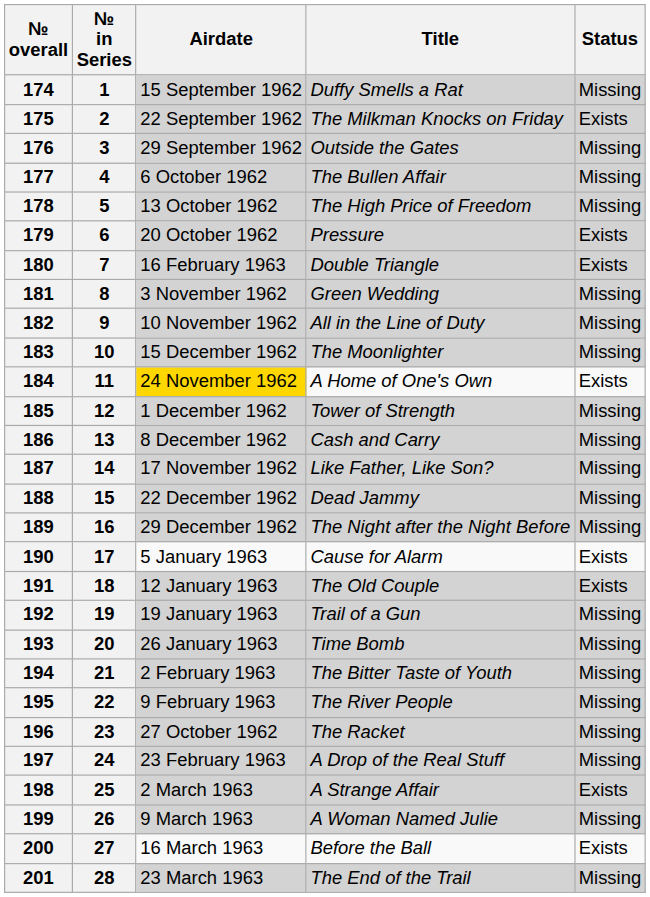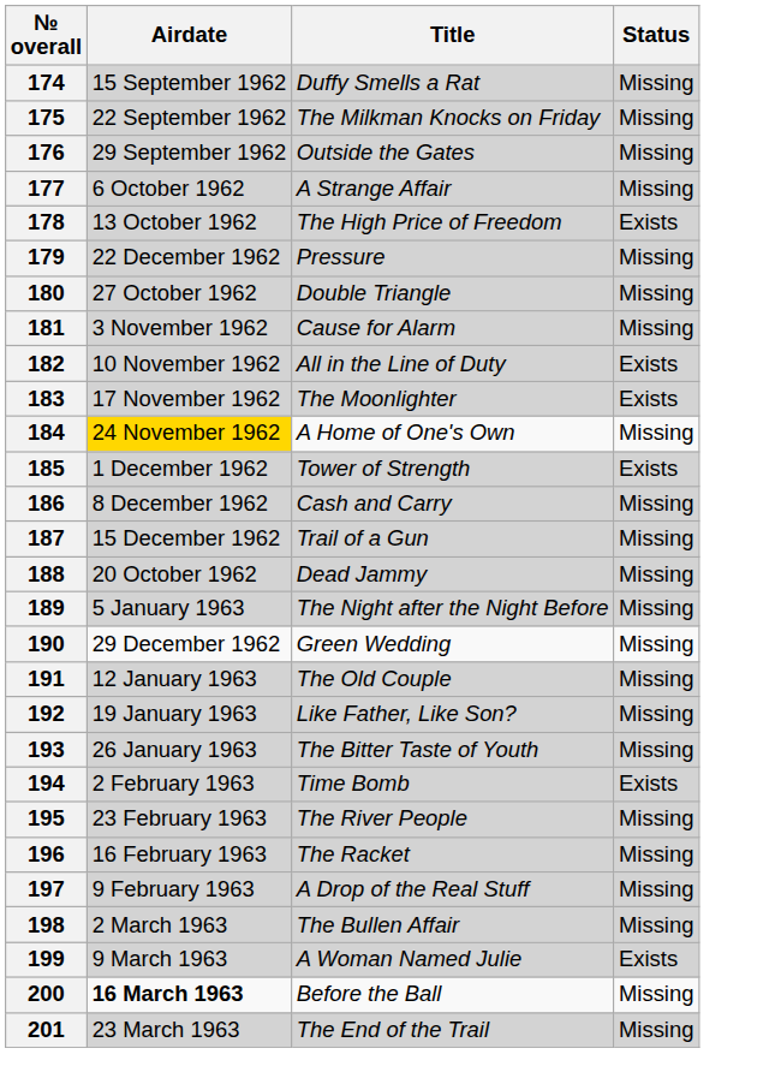- column: № in Series | 1 | 2 | 3 | 4 | 5 | 6 | 7 | 8 | 9 | 10 | 11 | 12 | 13 | 14 | 15 | 16 | 17 | 18 | 19 | 20 | 21 | 22 | 23 | 24 | 25 | 26 | 27 | 28
175 | Status: Exists -> Missing
177 | Title: The Bullen Affair -> A Strange Affair
178 | Status: Missing -> Exists
179 | Airdate: 20 October 1962 -> 22 December 1962
179 | Status: Exists -> Missing
180 | Airdate: 16 February 1963 -> 27 October 1962
180 | Status: Exists -> Missing
181 | Title: Green Wedding -> Cause for Alarm
182 | Status: Missing -> Exists
183 | Airdate: 15 December 1962 -> 17 November 1962
183 | Status: Missing -> Exists
184 | Status: Exists -> Missing
185 | Status: Missing -> Exists
187 | Airdate: 17 November 1962 -> 15 December 1962
187 | Title: Like Father, Like Son? -> Trail of a Gun
188 | Airdate: 22 December 1962 -> 20 October 1962
189 | Airdate: 29 December 1962 -> 5 January 1963
190 | Airdate: 5 January 1963 -> 29 December 1962
190 | Title: Cause for Alarm -> Green Wedding
190 | Status: Exists -> Missing
191 | Status: Exists -> Missing
192 | Title: Trail of a Gun -> Like Father, Like Son?
193 | Title: Time Bomb -> The Bitter Taste of Youth
194 | Title: The Bitter Taste of Youth -> Time Bomb
194 | Status: Missing -> Exists
195 | Airdate: 9 February 1963 -> 23 February 1963
196 | Airdate: 27 October 1962 -> 16 February 1963
197 | Airdate: 23 February 1963 -> 9 February 1963
198 | Title: A Strange Affair -> The Bullen Affair
198 | Status: Exists -> Missing
199 | Status: Missing -> Exists
200 | Airdate: normal -> bold
200 | Status: Exists -> Missing
